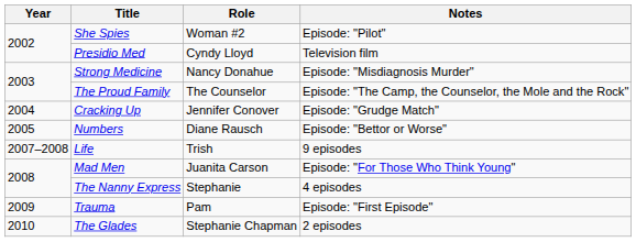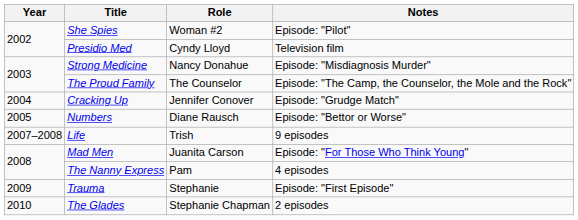The Nanny Express | Role: Stephanie -> Pam
Trauma | Role: Pam -> Stephanie
